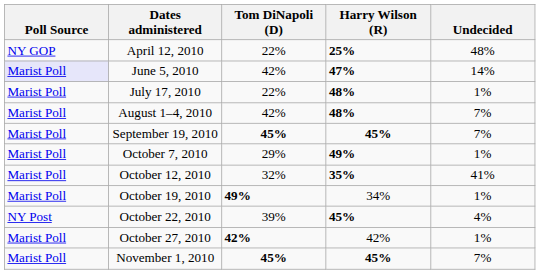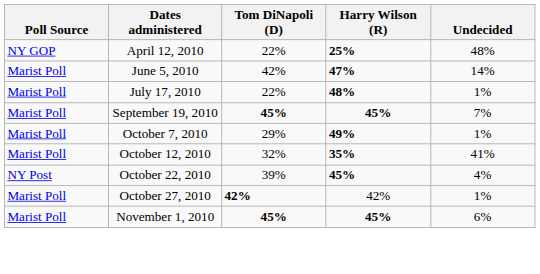June 5, 2010 | Poll Source: lavender background -> no background
- row: Marist Poll | August 1–4, 2010 | 42% | 48% | 7%
- row: Marist Poll | October 19, 2010 | 49% | 34% | 1%
November 1, 2010 | Undecided: 7% -> 6%
